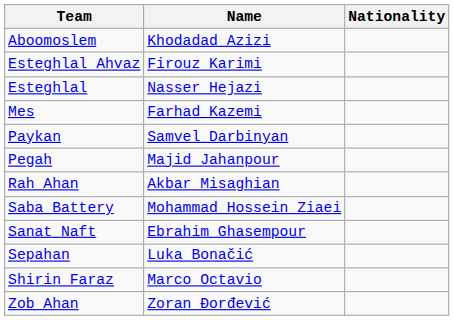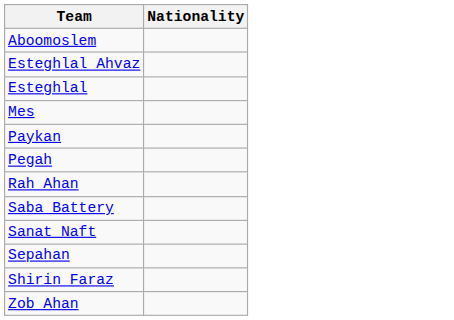- column: Name | Khodadad Azizi | Firouz Karimi | Nasser Hejazi | Farhad Kazemi | Samvel Darbinyan | Majid Jahanpour | Akbar Misaghian | Mohammad Hossein Ziaei | Ebrahim Ghasempour | Luka Bonačić | Marco Octavio | Zoran Đorđević
